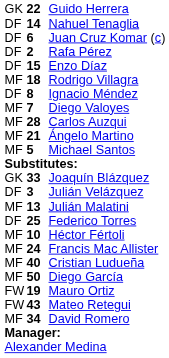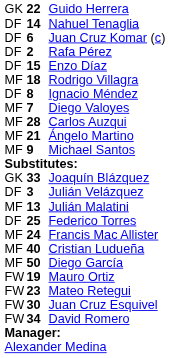Michael Santos | column 2: 5 -> 9
- row: MF | 10 | Héctor Fértoli
Mateo Retegui | column 2: 43 -> 23
+ row: FW | 30 | Juan Cruz Esquivel
David Romero | column 1: MF -> FW
